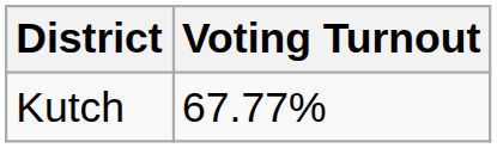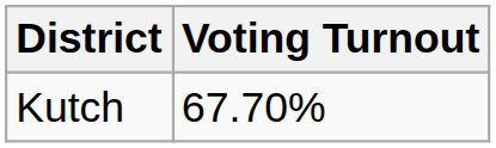Kutch | Voting Turnout: 67.77% -> 67.70%
